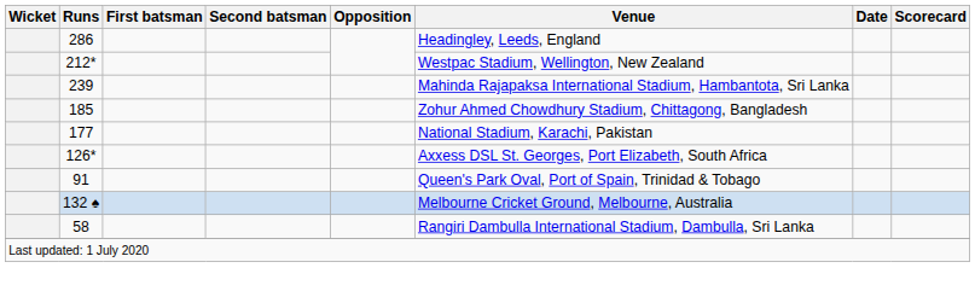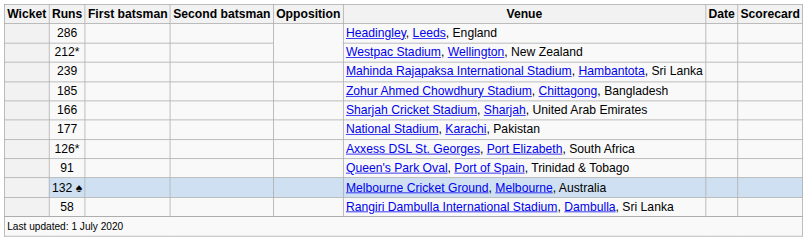+ row: 166 | Sharjah Cricket Stadium, Sharjah, United Arab Emirates
